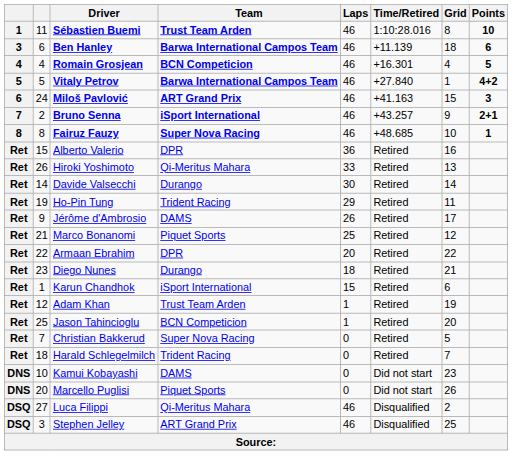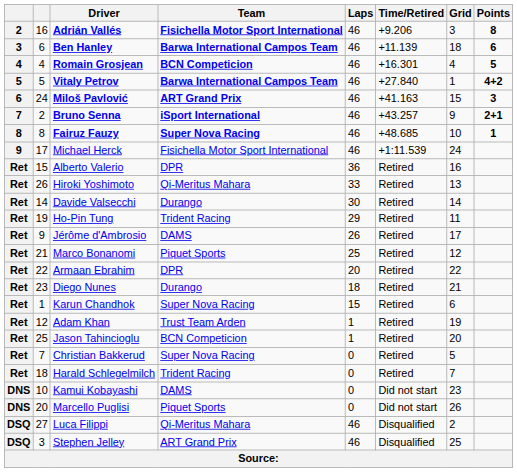- row: 1 | 11 | Sébastien Buemi | Trust Team Arden | 46 | 1:10:28.016 | 8 | 10
+ row: 2 | 16 | Adrián Vallés | Fisichella Motor Sport International | 46 | +9.206 | 3 | 8
+ row: 9 | 17 | Michael Herck | Fisichella Motor Sport International | 46 | +1:11.539 | 24
Karun Chandhok | Team: iSport International -> Super Nova Racing
